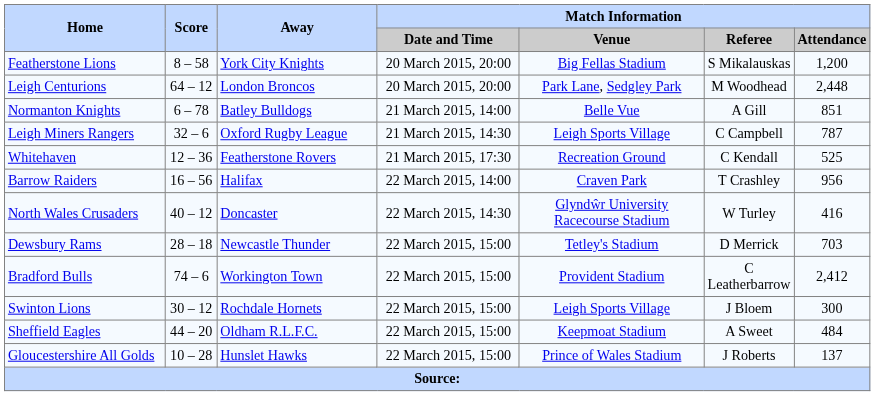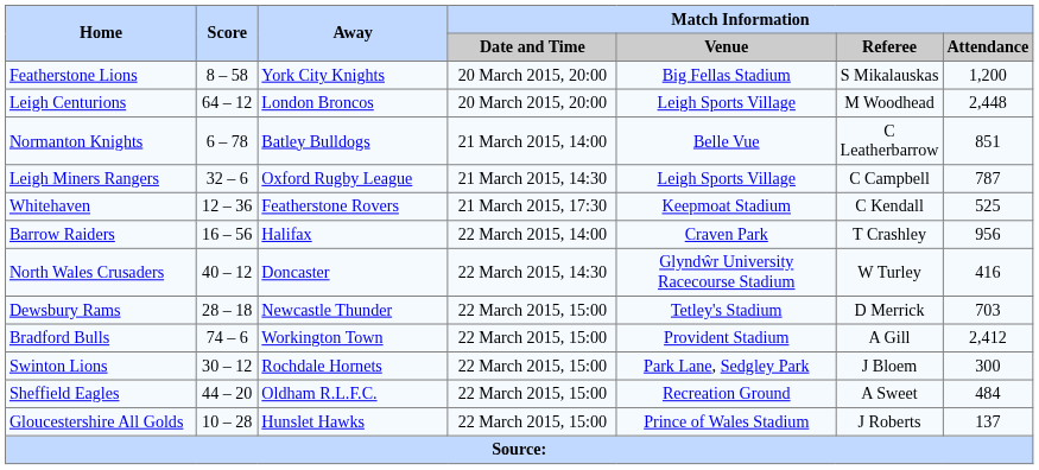Leigh Centurions | Match Information / Venue: Park Lane, Sedgley Park -> Leigh Sports Village
Normanton Knights | Match Information / Referee: A Gill -> C Leatherbarrow
Whitehaven | Match Information / Venue: Recreation Ground -> Keepmoat Stadium
Bradford Bulls | Match Information / Referee: C Leatherbarrow -> A Gill
Swinton Lions | Match Information / Venue: Leigh Sports Village -> Park Lane, Sedgley Park
Sheffield Eagles | Match Information / Venue: Keepmoat Stadium -> Recreation Ground
